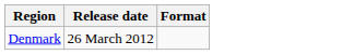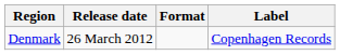+ column: Label | Copenhagen Records
